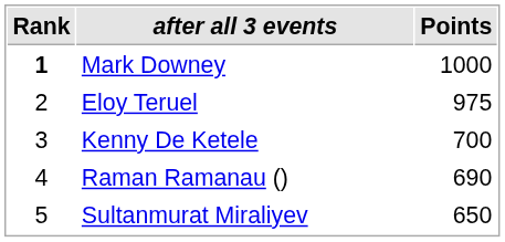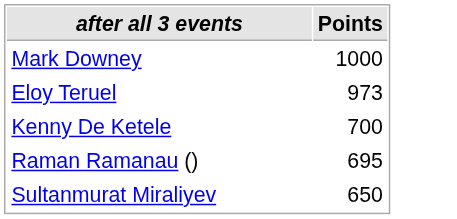- column: Rank | 1 | 2 | 3 | 4 | 5
Eloy Teruel | Points: 975 -> 973
Raman Ramanau () | Points: 690 -> 695
